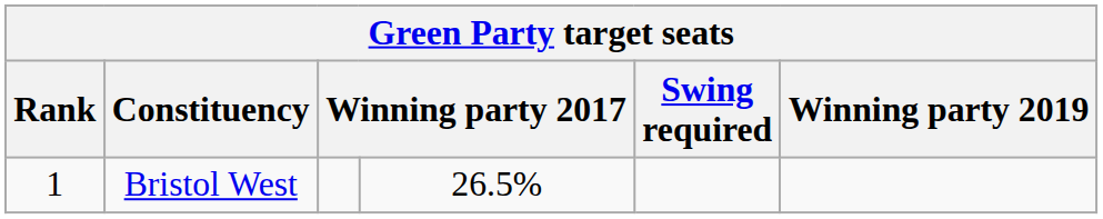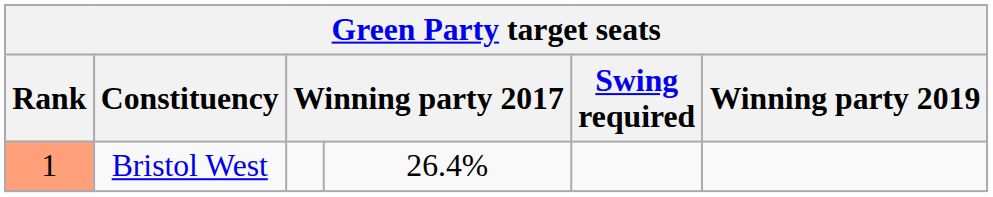Bristol West | Rank: no background -> lightsalmon background
Bristol West | column 4: 26.5% -> 26.4%
